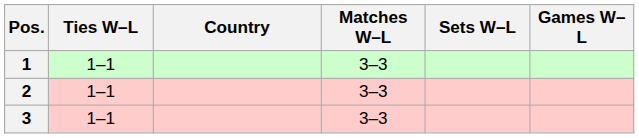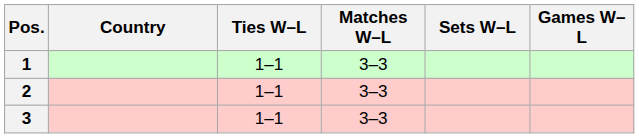columns swapped: Country <-> Ties W–L
